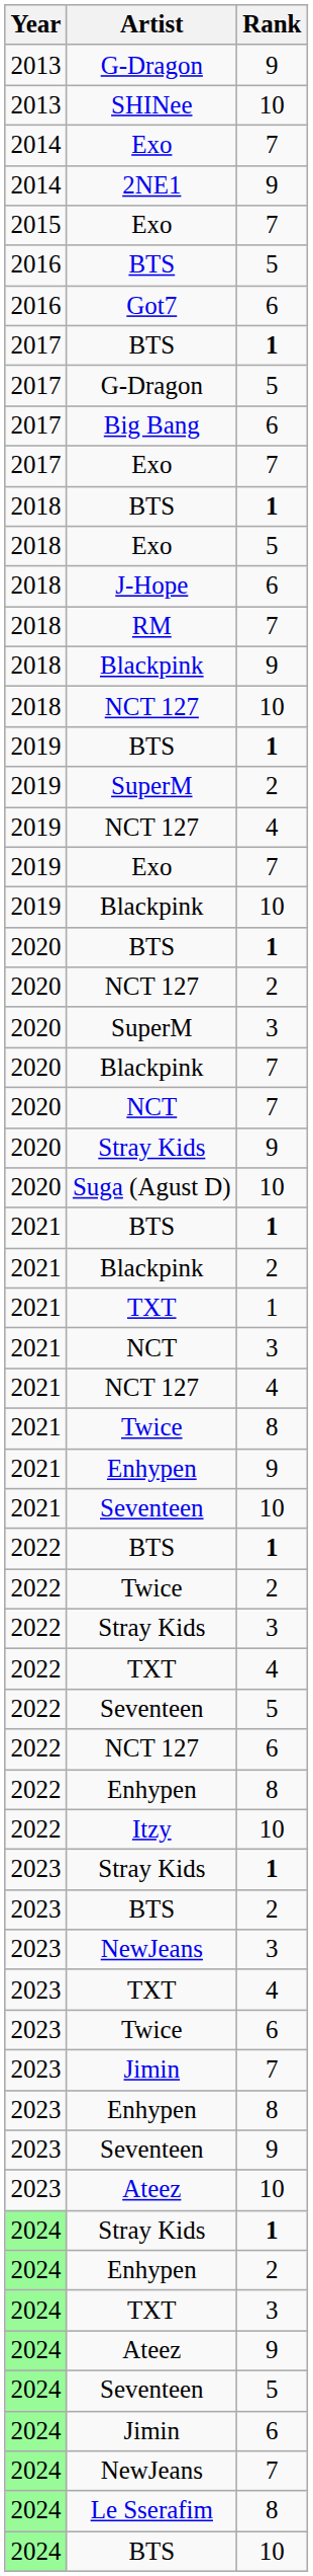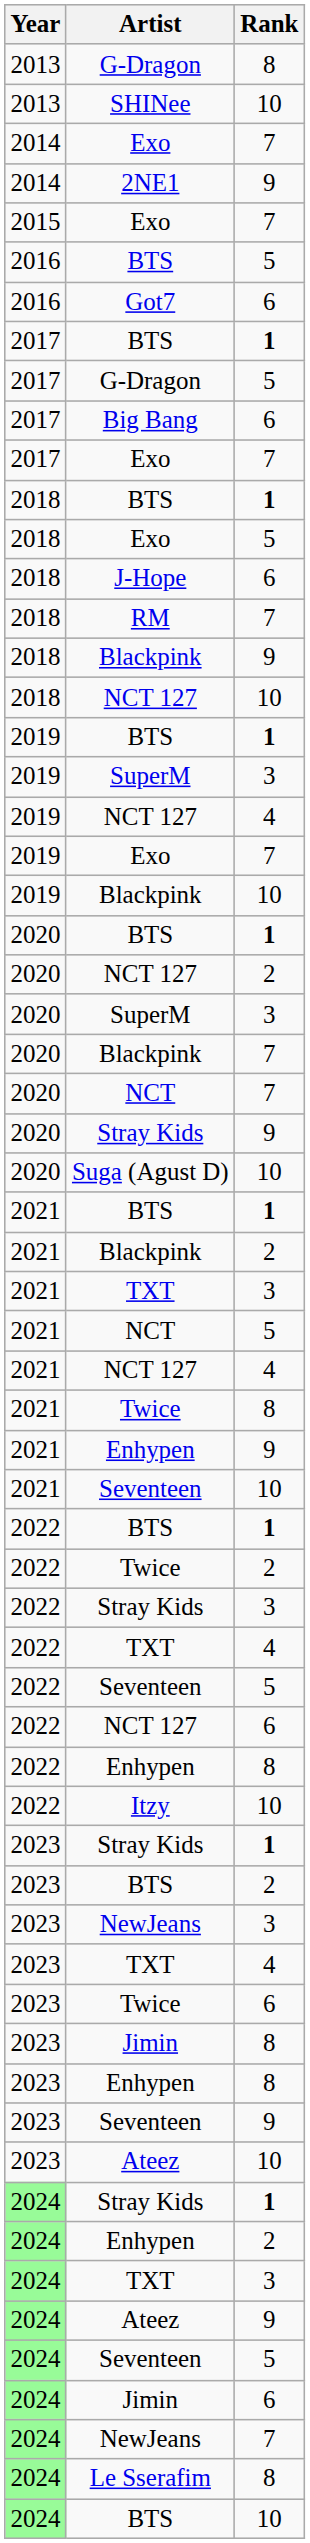2013 / G-Dragon | Rank: 9 -> 8
2019 / SuperM | Rank: 2 -> 3
2021 / TXT | Rank: 1 -> 3
2021 / NCT | Rank: 3 -> 5
2023 / Jimin | Rank: 7 -> 8
